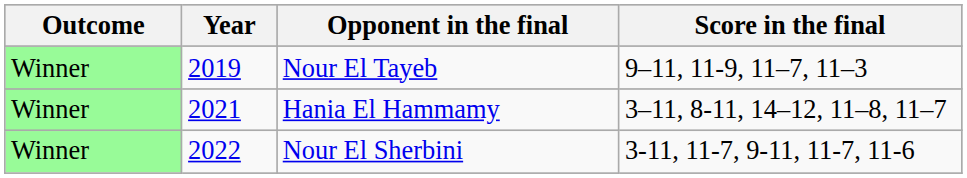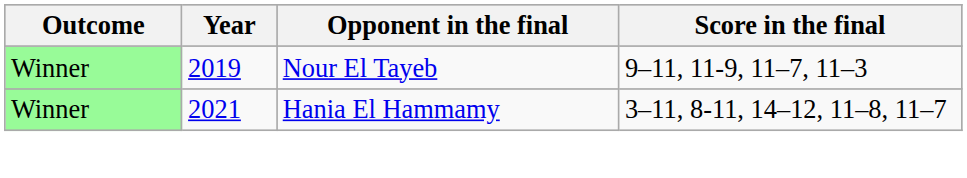- row: Winner | 2022 | Nour El Sherbini | 3-11, 11-7, 9-11, 11-7, 11-6
